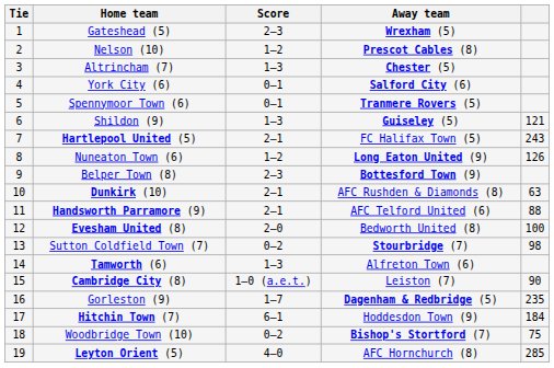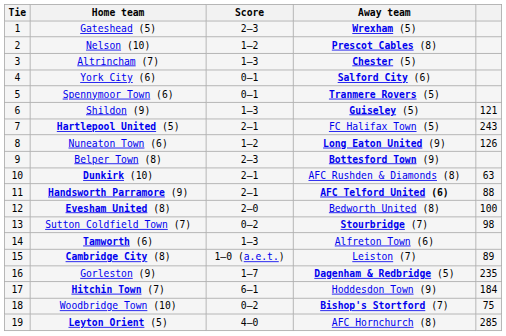Handsworth Parramore (9) | Away team: normal -> bold
Cambridge City (8) | column 5: 90 -> 89
